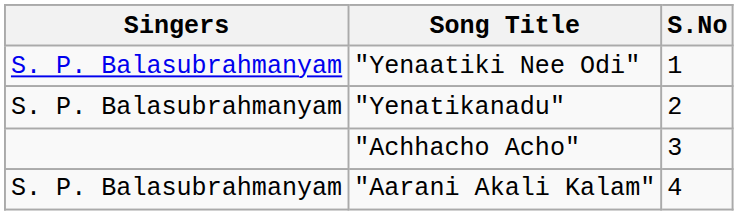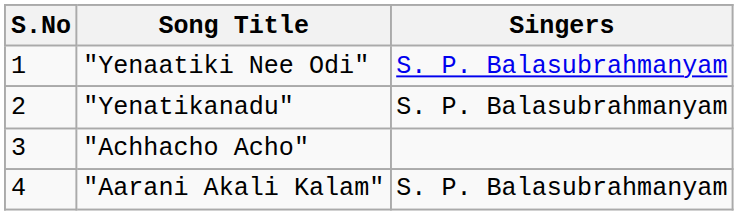columns swapped: S.No <-> Singers
